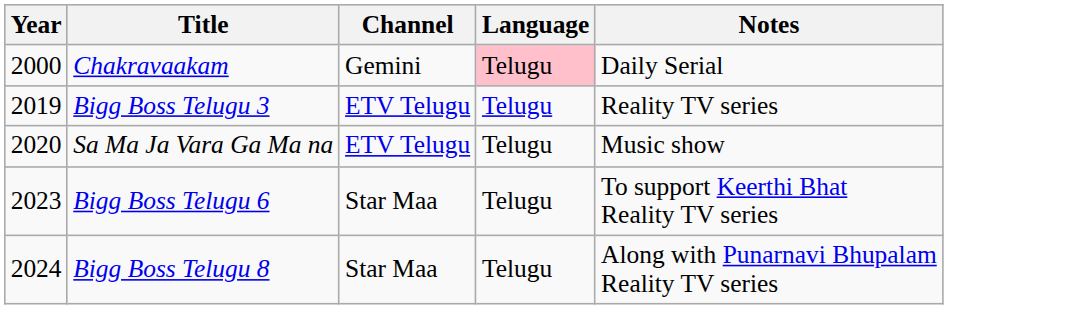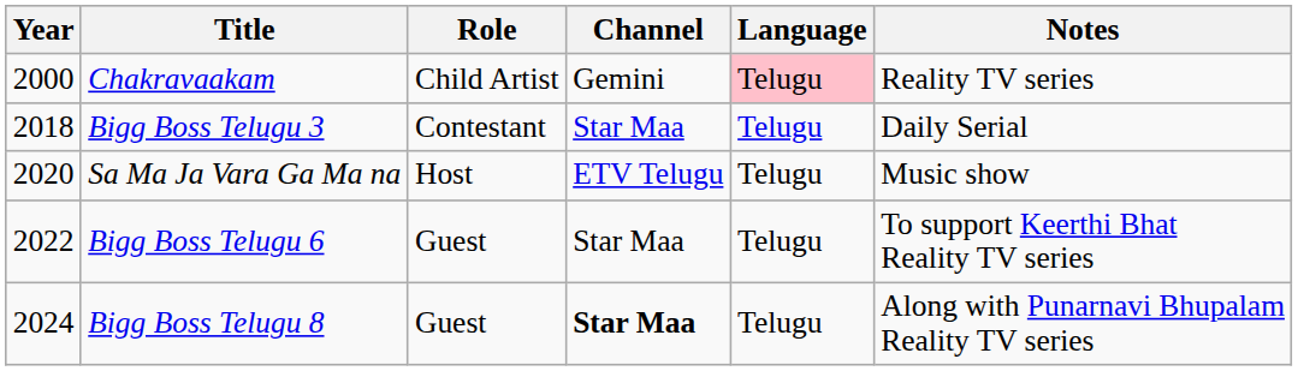+ column: Role | Child Artist | Contestant | Host | Guest | Guest
Chakravaakam | Notes: Daily Serial -> Reality TV series
Bigg Boss Telugu 3 | Year: 2019 -> 2018
Bigg Boss Telugu 3 | Channel: ETV Telugu -> Star Maa
Bigg Boss Telugu 3 | Notes: Reality TV series -> Daily Serial
Bigg Boss Telugu 6 | Year: 2023 -> 2022
Bigg Boss Telugu 8 | Channel: normal -> bold
